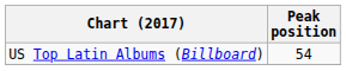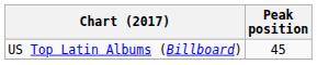US Top Latin Albums (Billboard) | Peak position: 54 -> 45
